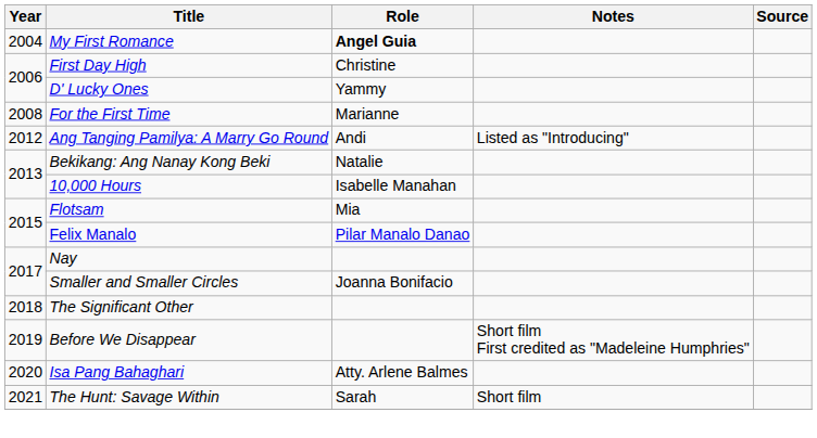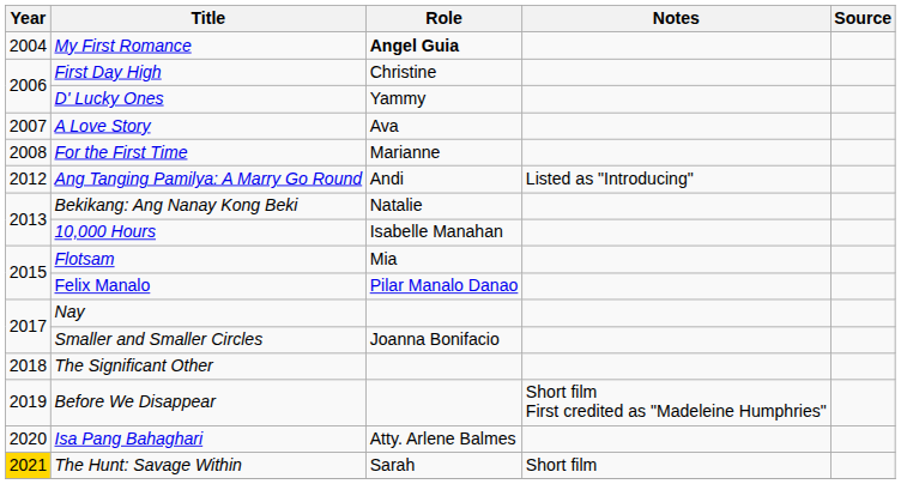+ row: 2007 | A Love Story | Ava
The Hunt: Savage Within | Year: no background -> gold background
